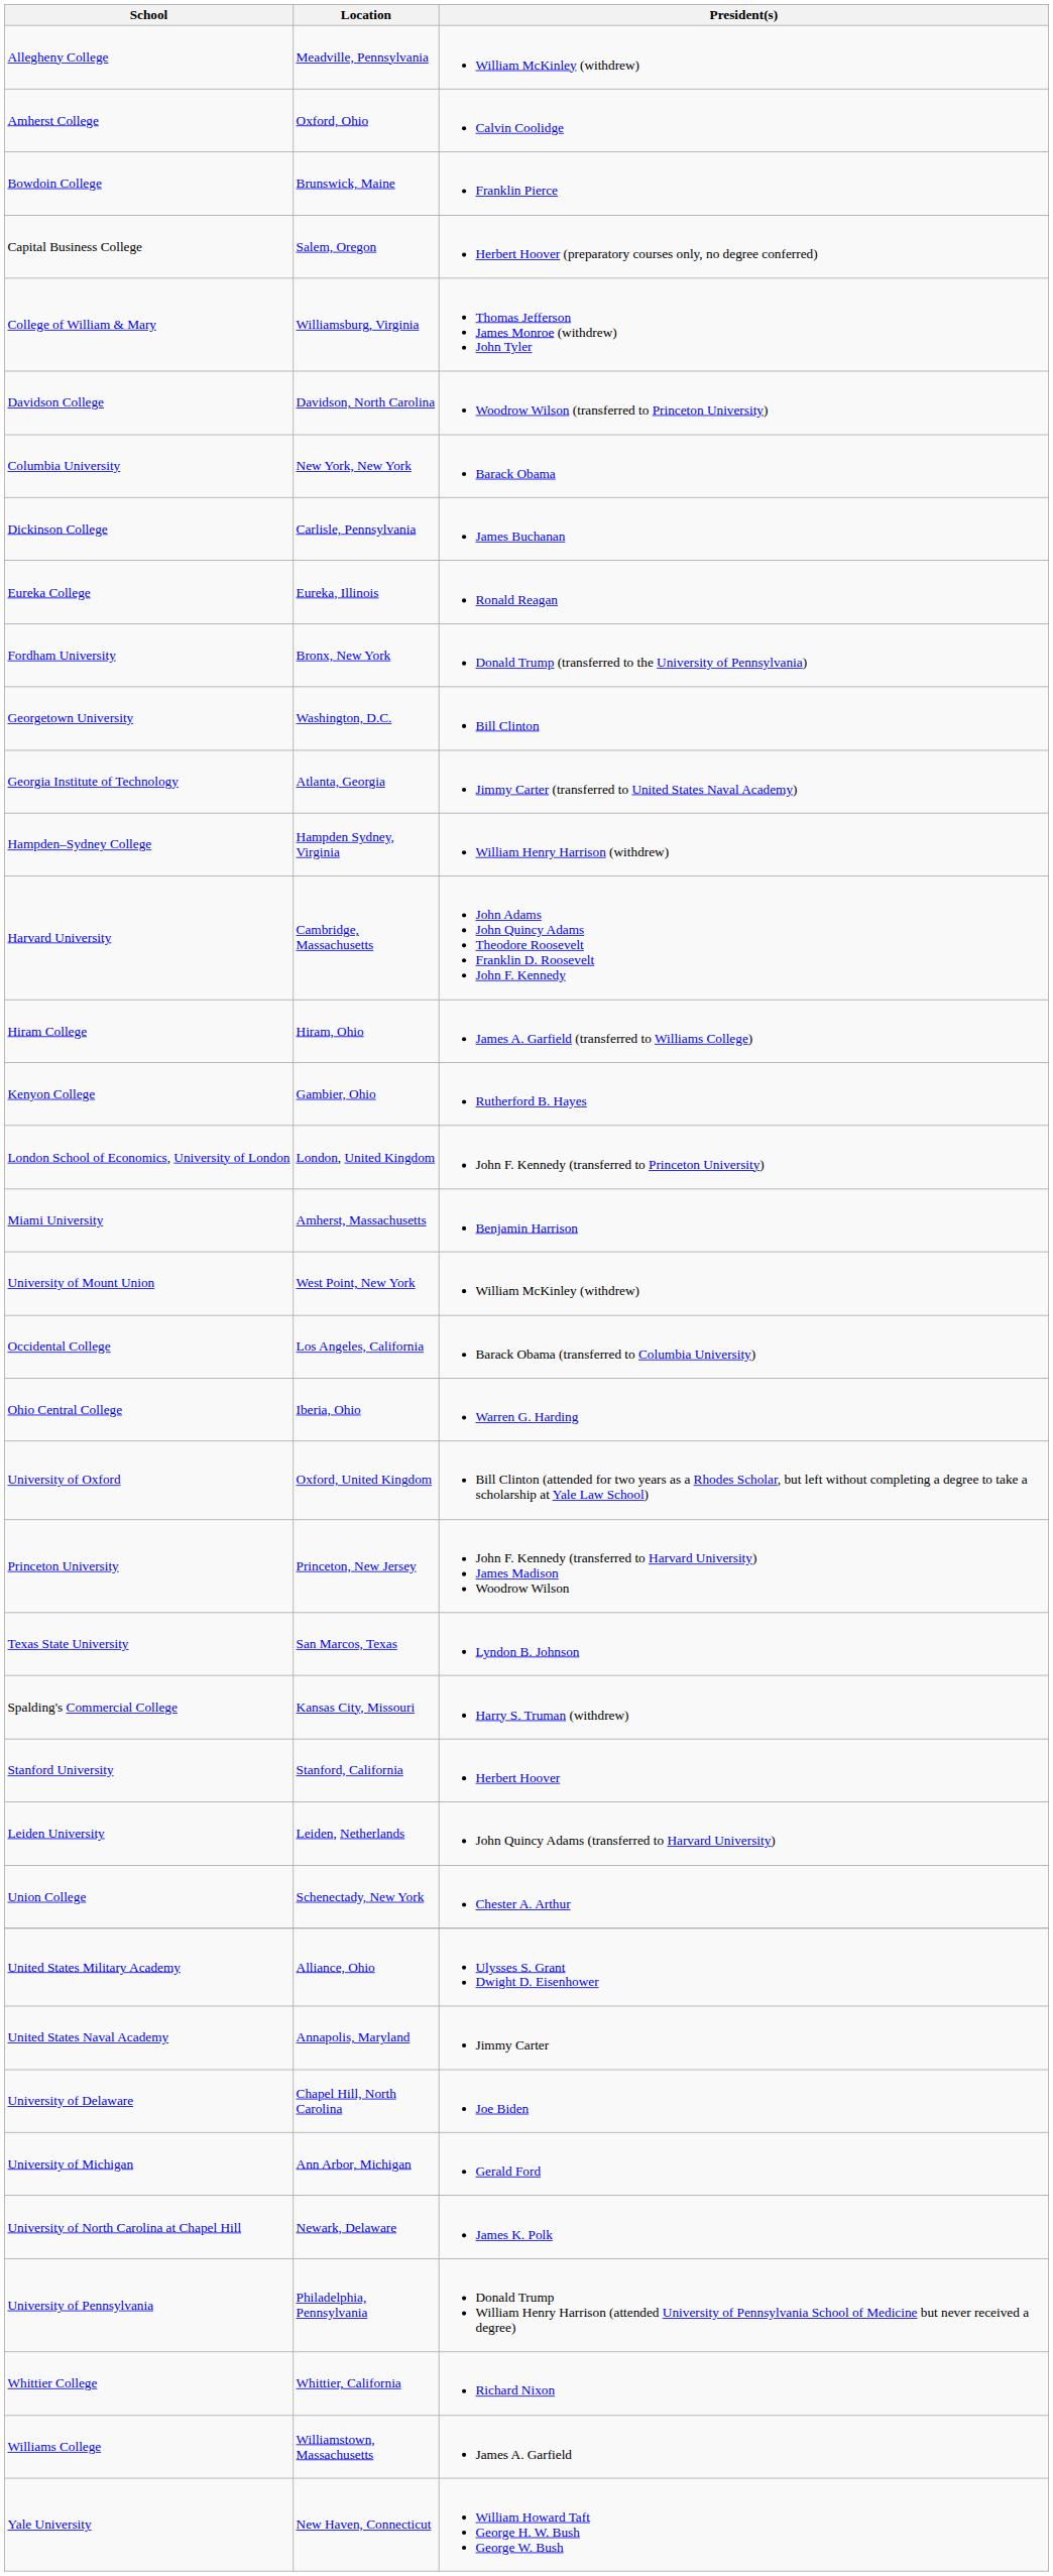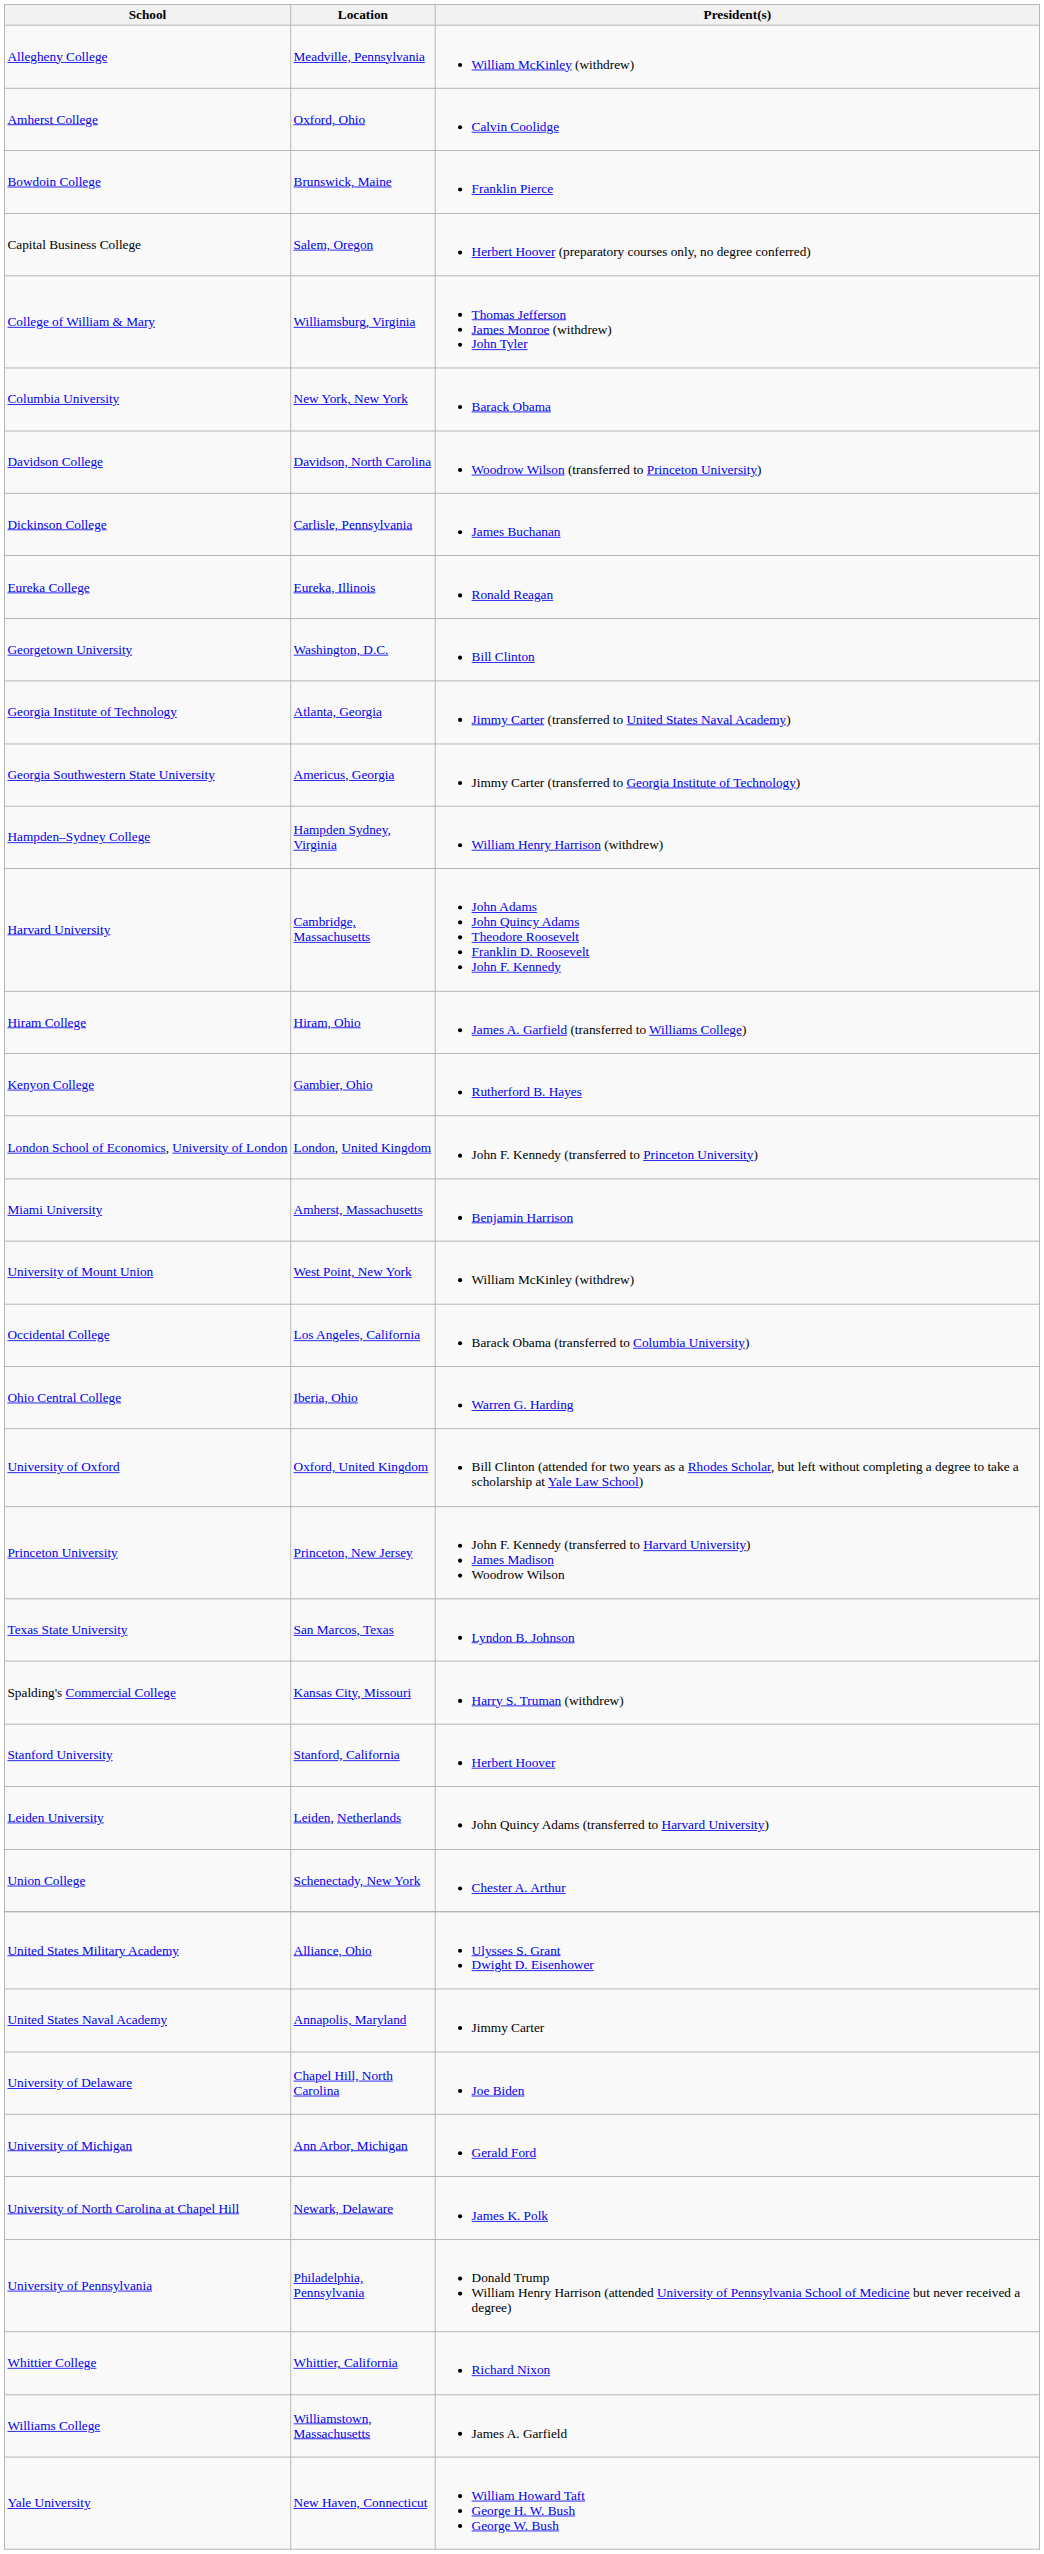rows swapped: Columbia University <-> Davidson College
- row: Fordham University | Bronx, New York | Donald Trump (transferred to the University of Pennsylvania)
+ row: Georgia Southwestern State University | Americus, Georgia | Jimmy Carter (transferred to Georgia Institute of Technology)
